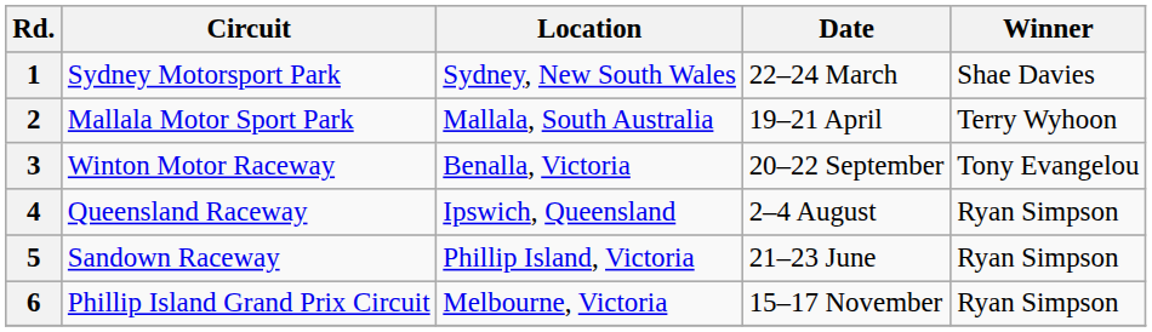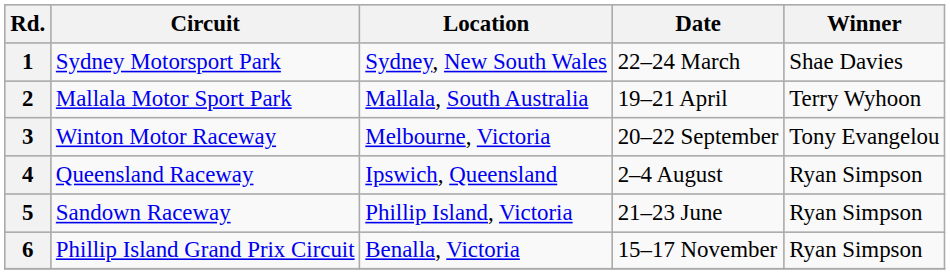3 | Location: Benalla, Victoria -> Melbourne, Victoria
6 | Location: Melbourne, Victoria -> Benalla, Victoria
